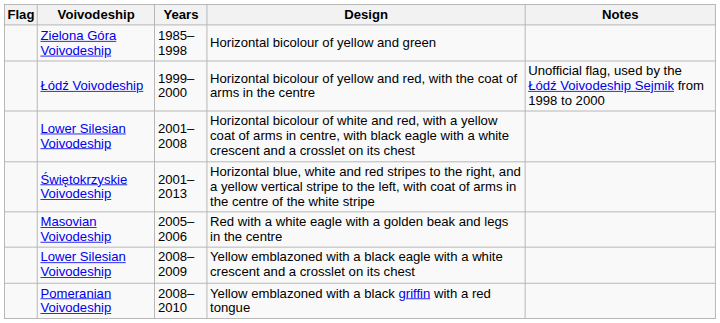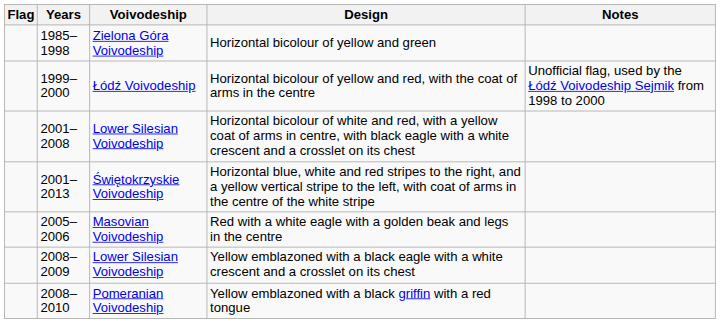columns swapped: Voivodeship <-> Years
